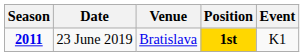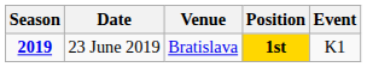23 June 2019 | Season: 2011 -> 2019
